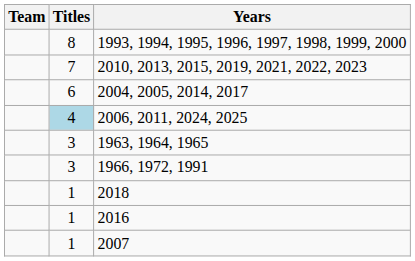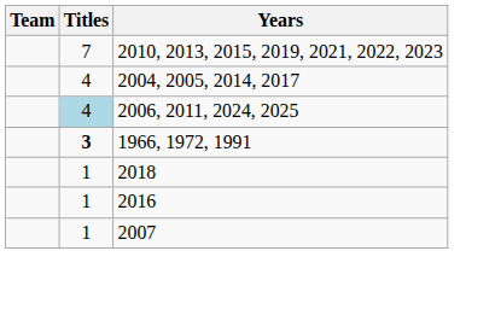- row: 8 | 1993, 1994, 1995, 1996, 1997, 1998, 1999, 2000
2004, 2005, 2014, 2017 | Titles: 6 -> 4
- row: 3 | 1963, 1964, 1965
1966, 1972, 1991 | Titles: normal -> bold
